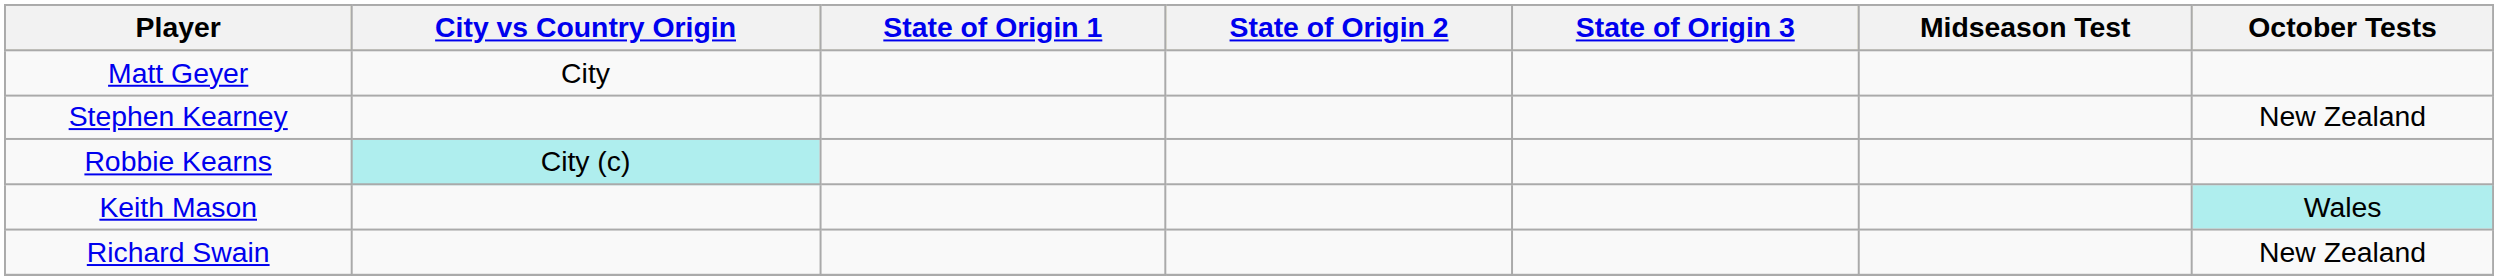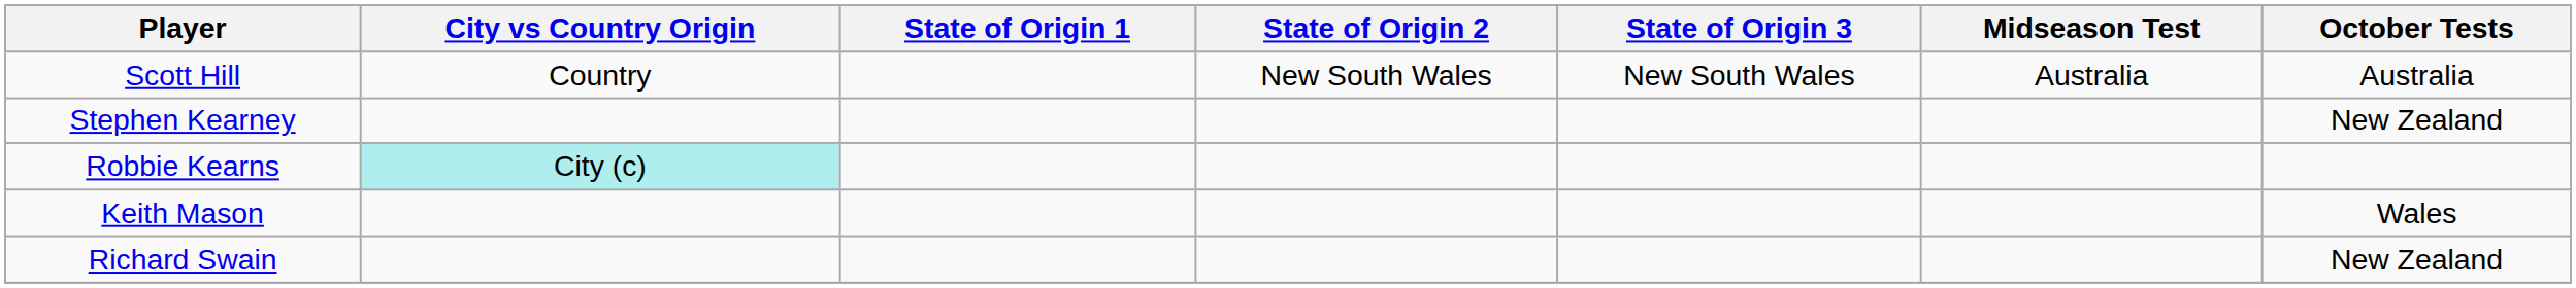- row: Matt Geyer | City
+ row: Scott Hill | Country | New South Wales | New South Wales | Australia | Australia
Keith Mason | October Tests: paleturquoise background -> no background
